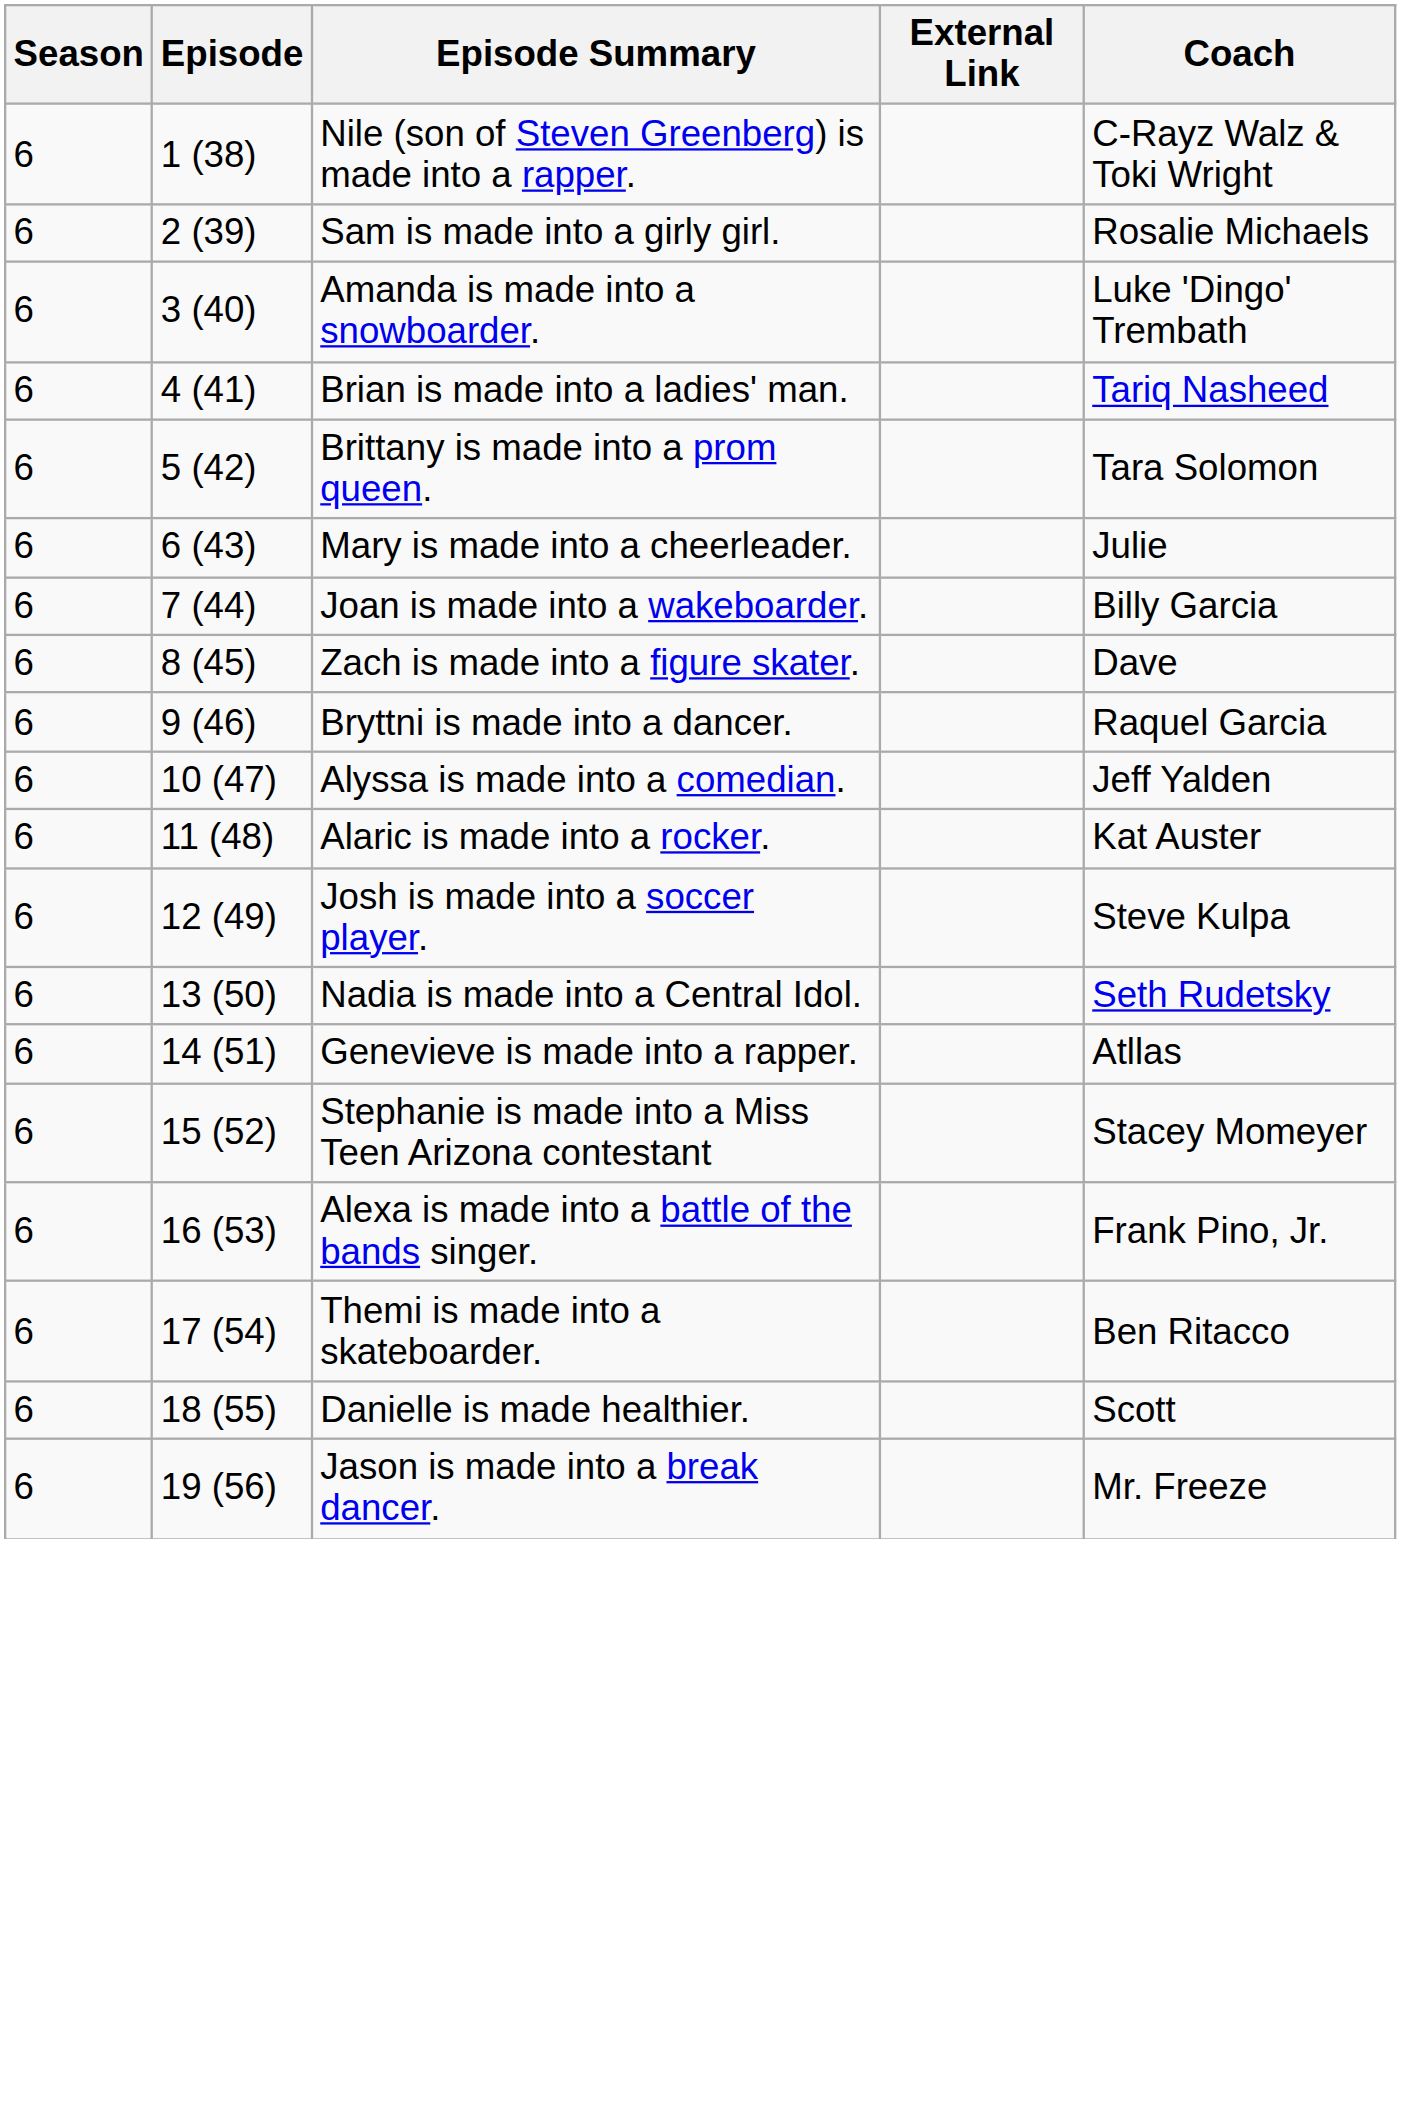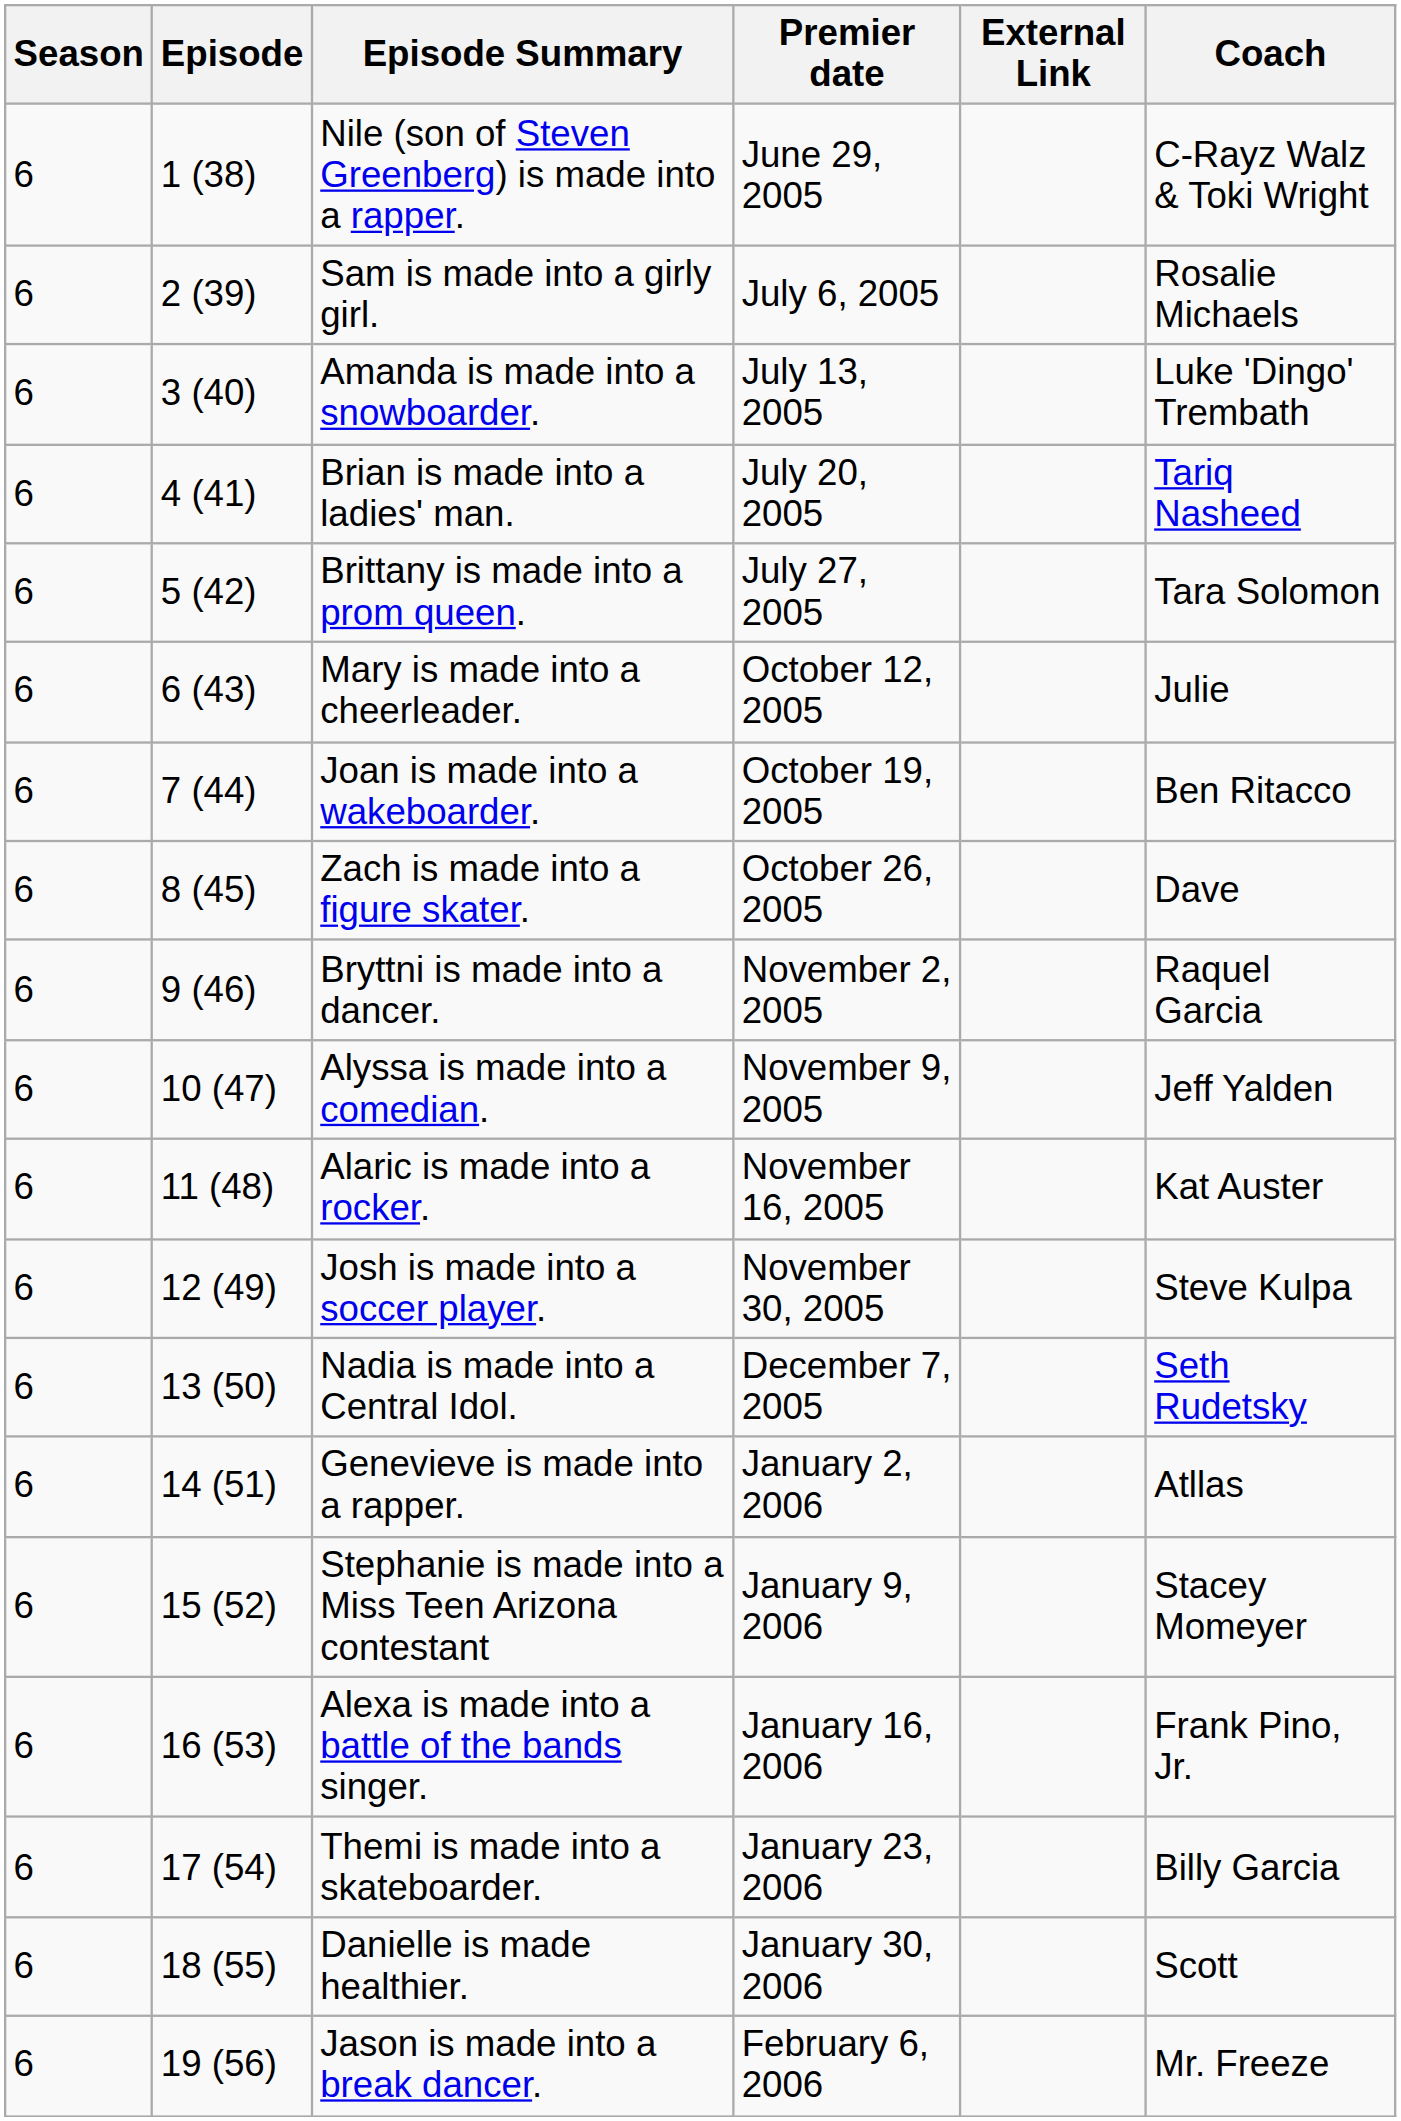+ column: Premier date | June 29, 2005 | July 6, 2005 | July 13, 2005 | July 20, 2005 | July 27, 2005 | October 12, 2005 | October 19, 2005 | October 26, 2005 | November 2, 2005 | November 9, 2005 | November 16, 2005 | November 30, 2005 | December 7, 2005 | January 2, 2006 | January 9, 2006 | January 16, 2006 | January 23, 2006 | January 30, 2006 | February 6, 2006
Joan is made into a wakeboarder. | Coach: Billy Garcia -> Ben Ritacco
Themi is made into a skateboarder. | Coach: Ben Ritacco -> Billy Garcia
